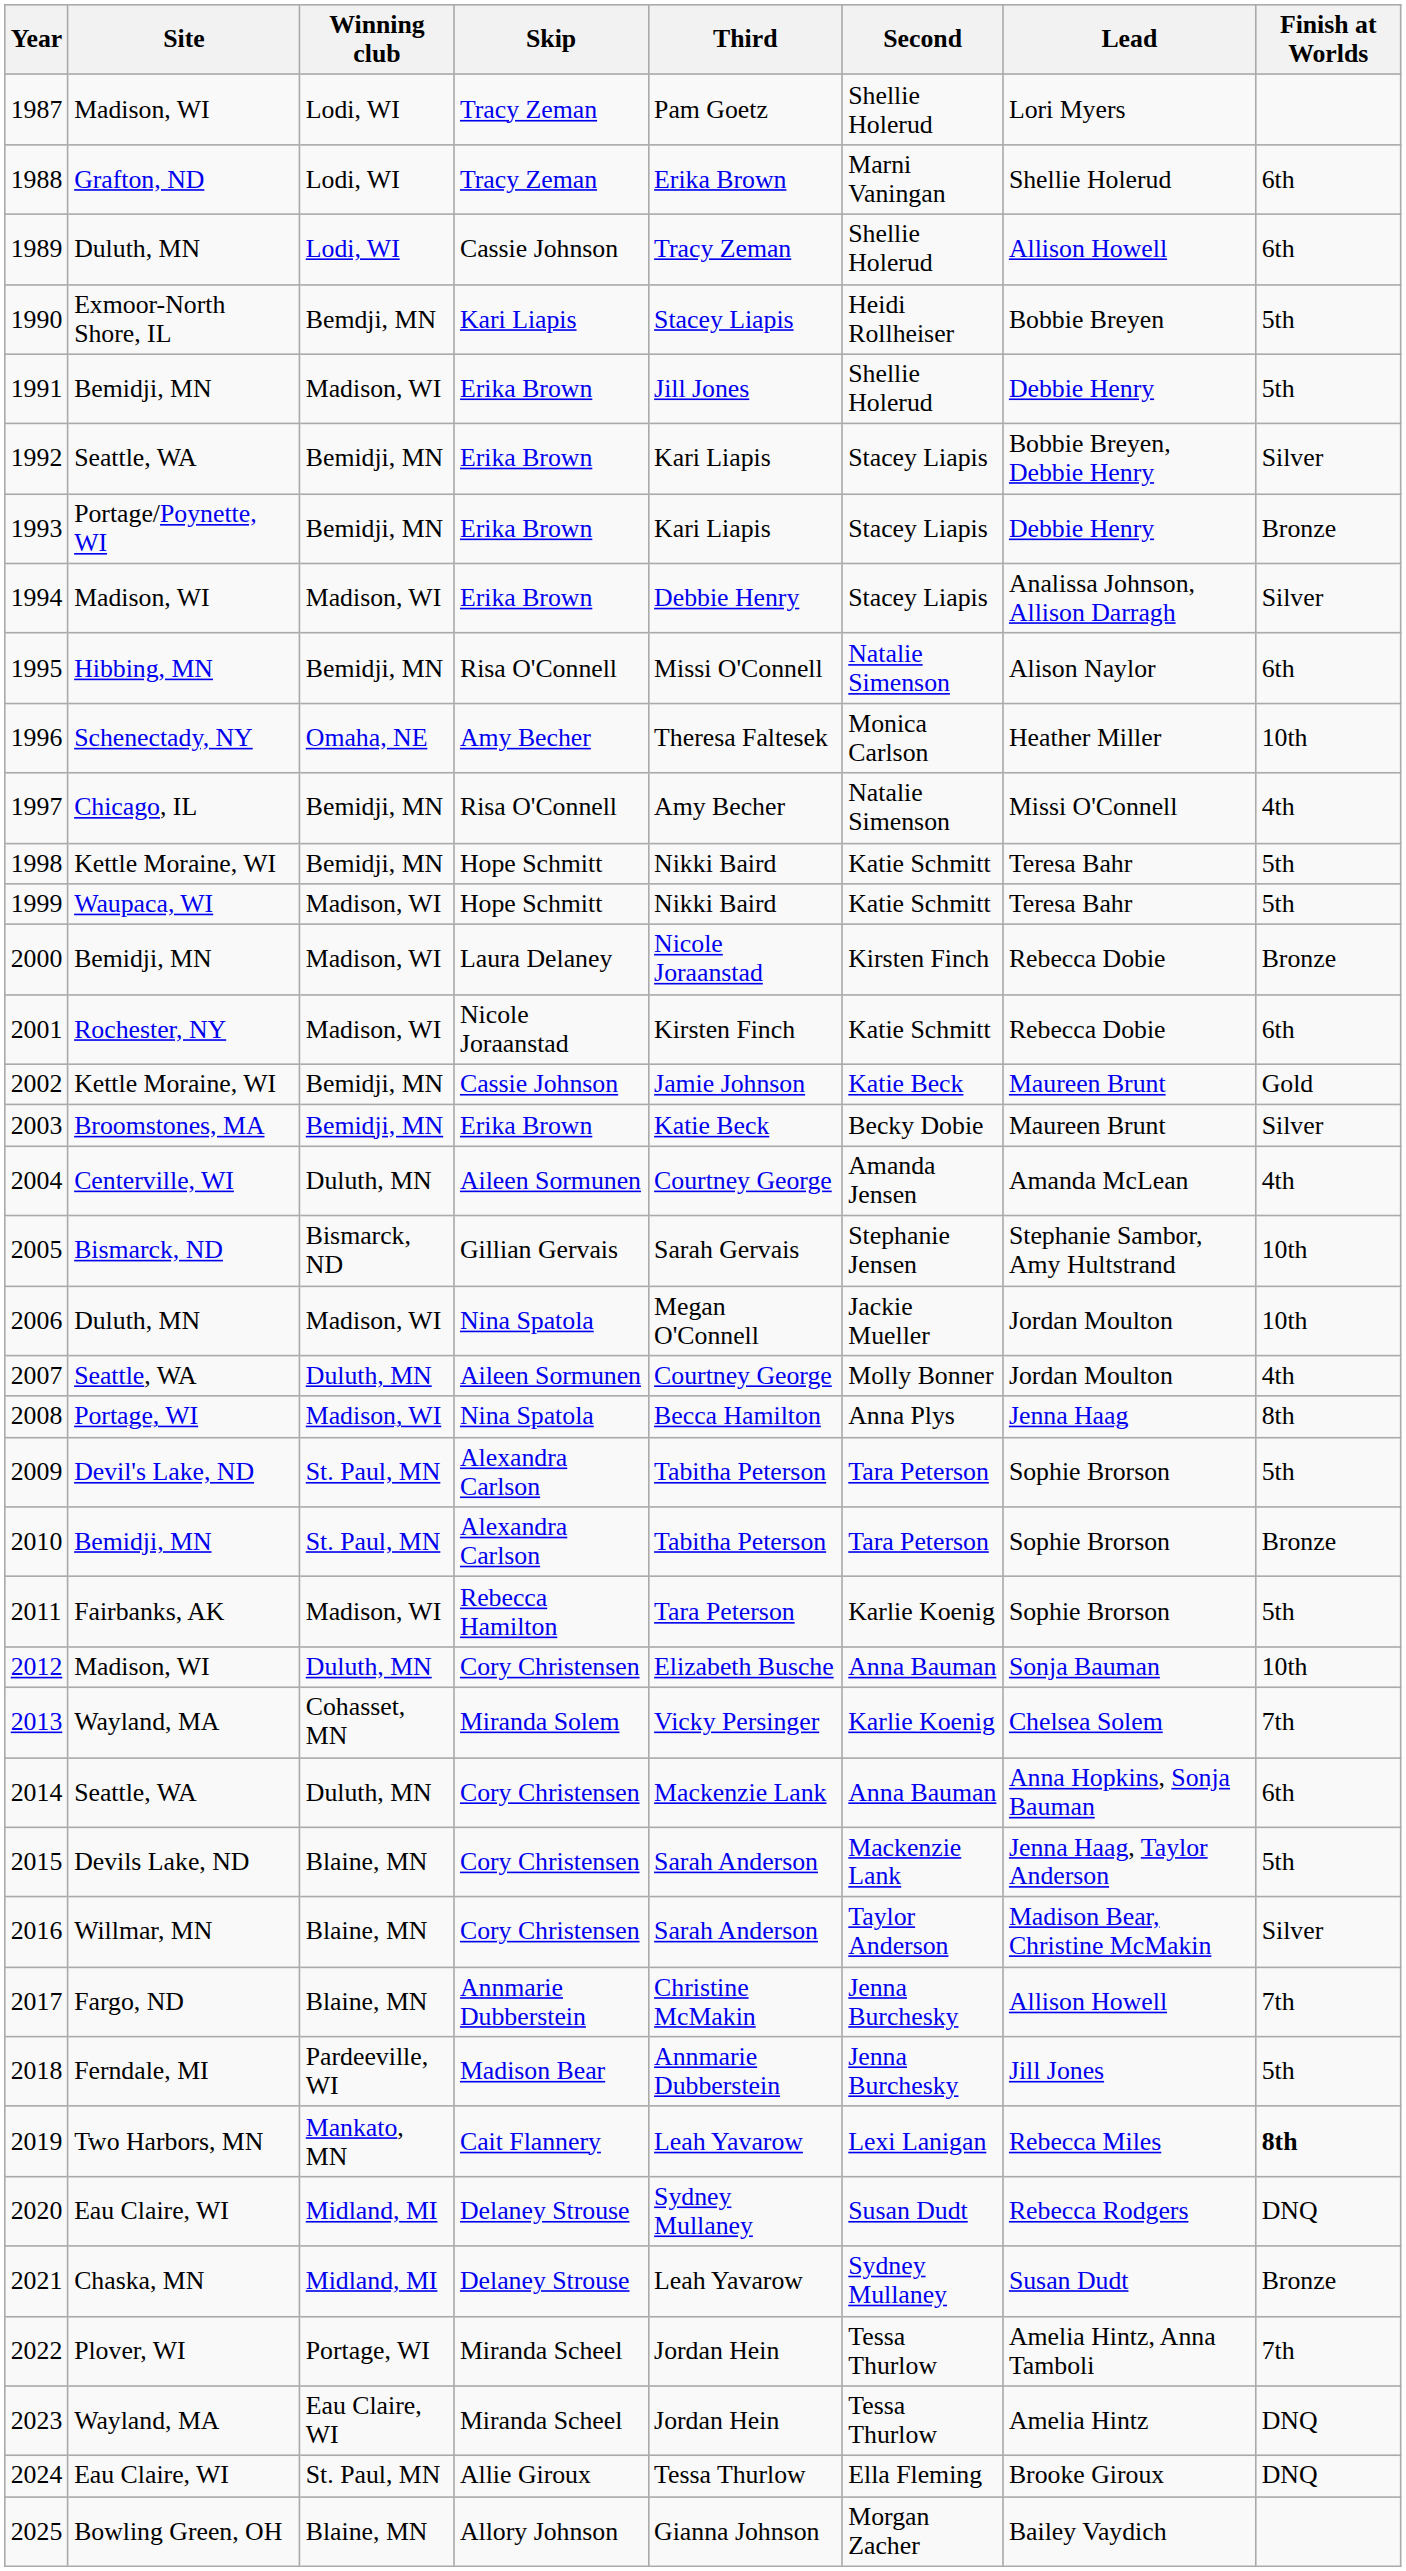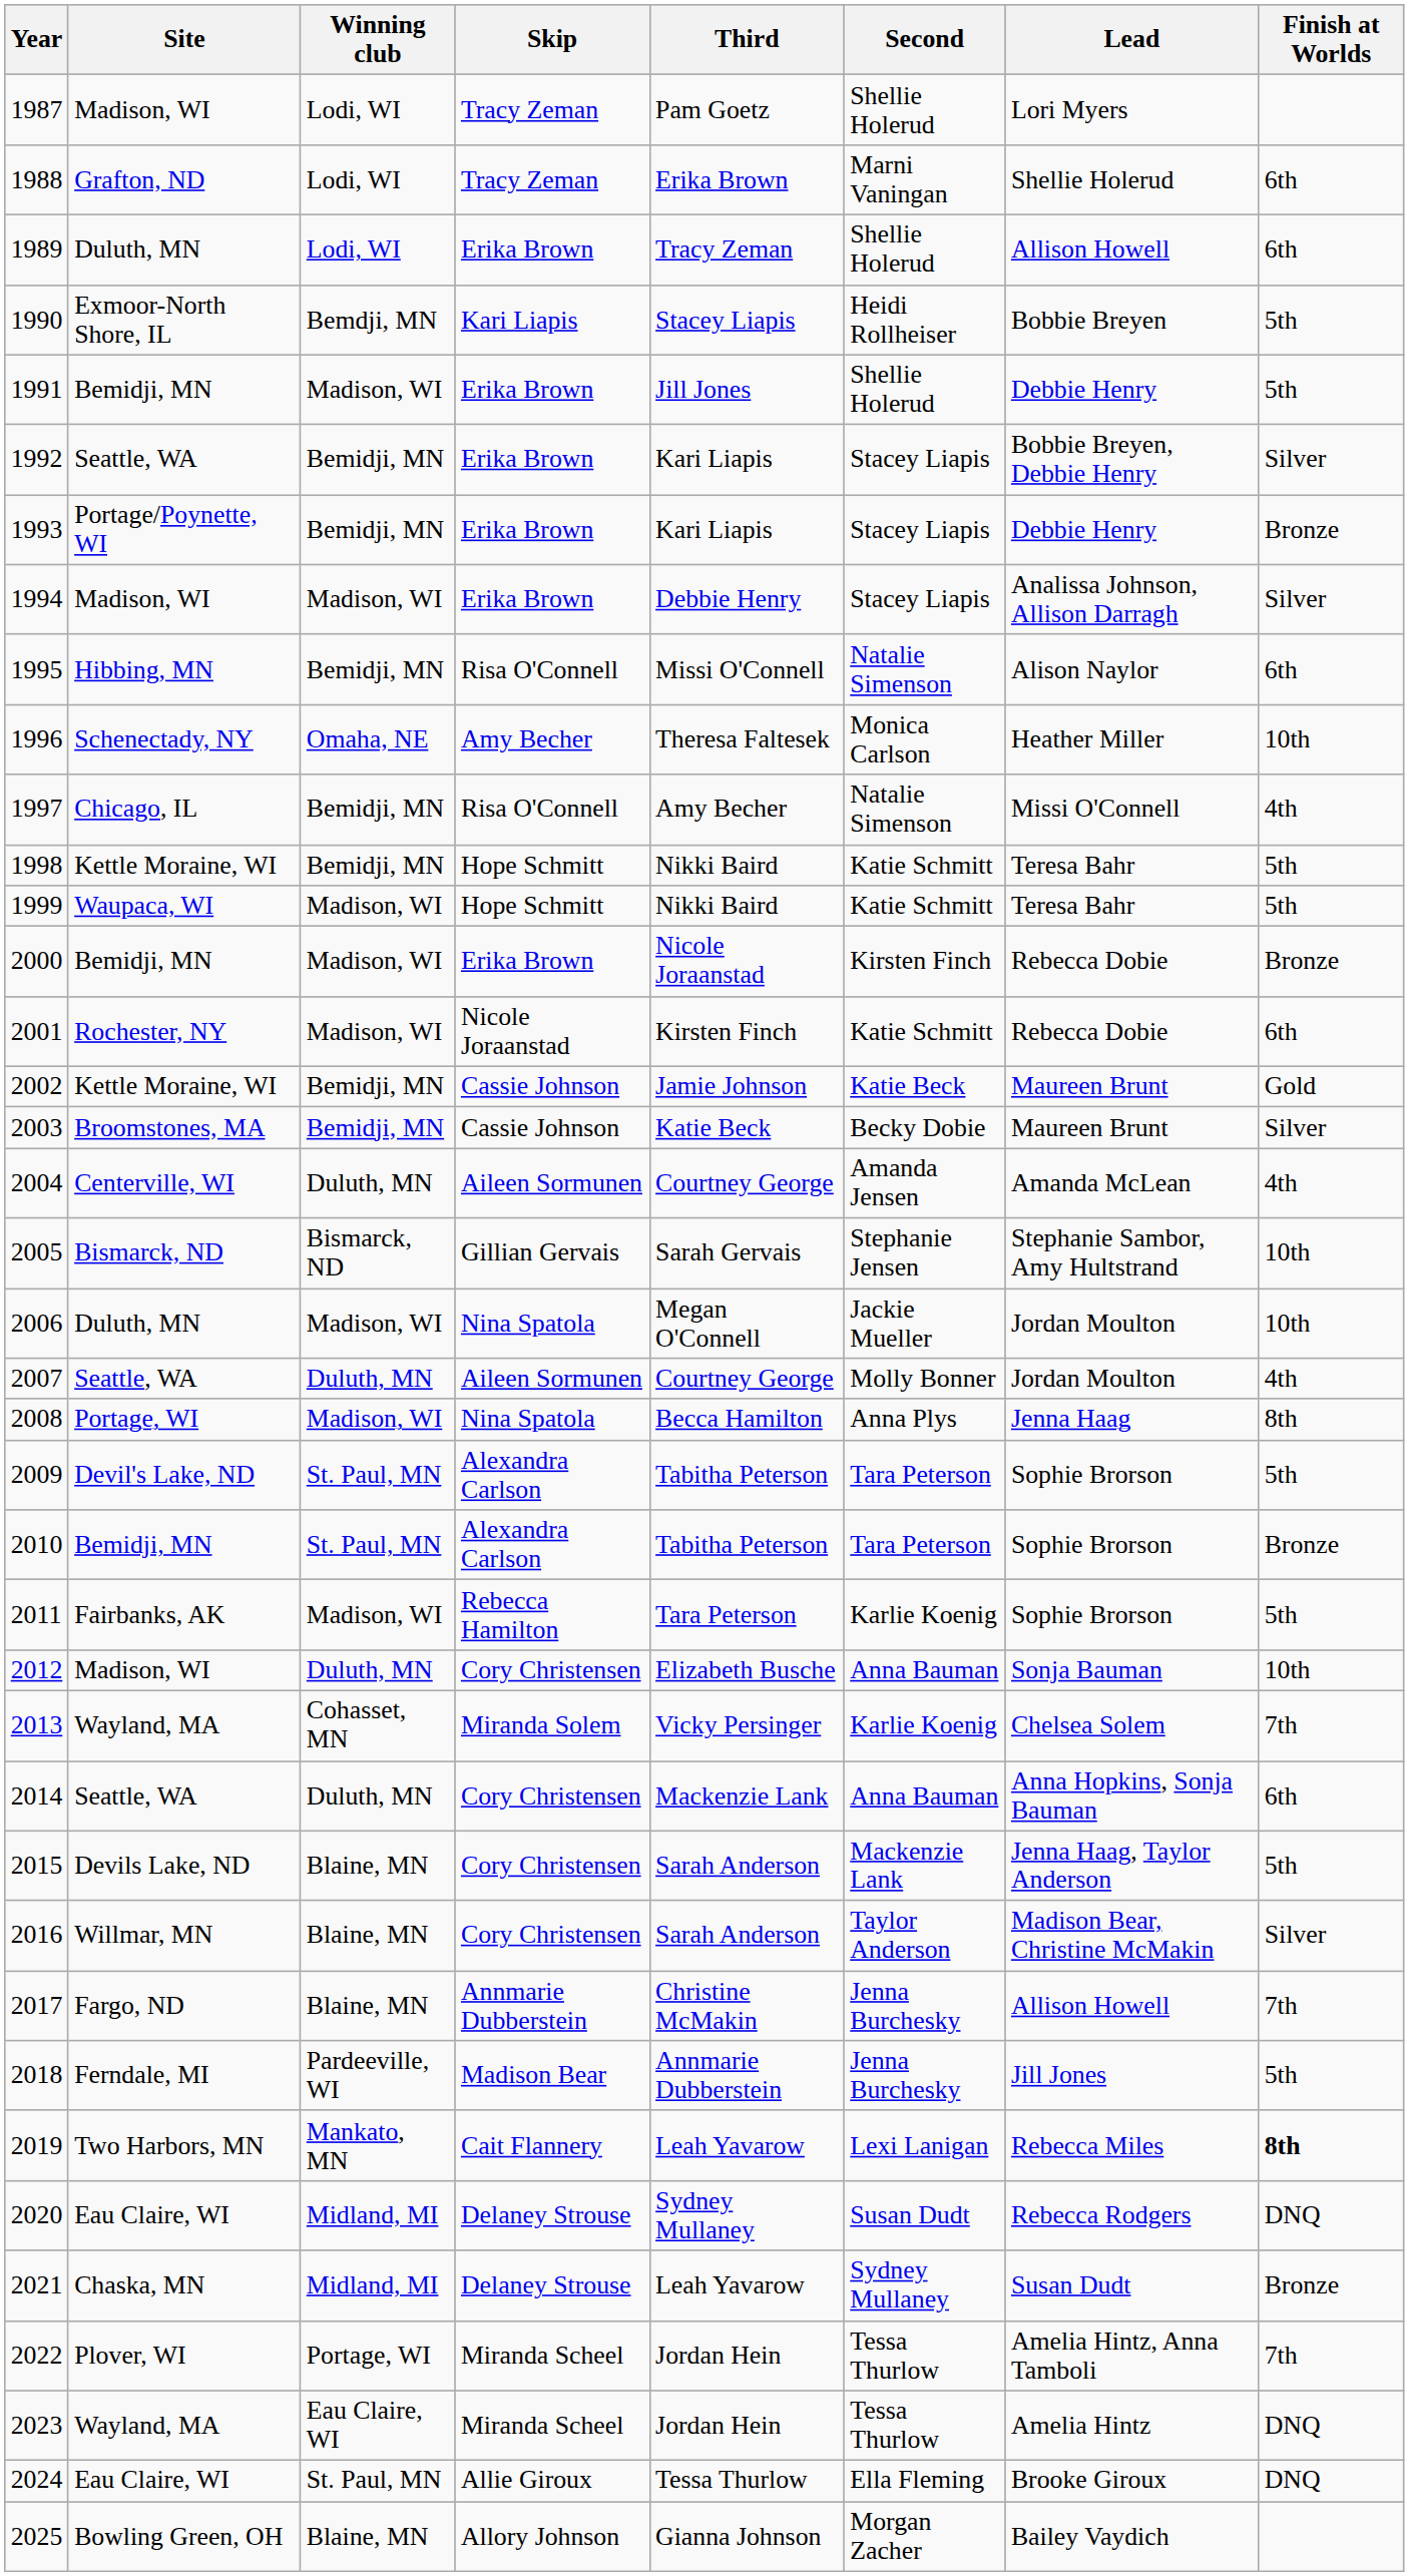1989 | Skip: Cassie Johnson -> Erika Brown
2000 | Skip: Laura Delaney -> Erika Brown
2003 | Skip: Erika Brown -> Cassie Johnson
